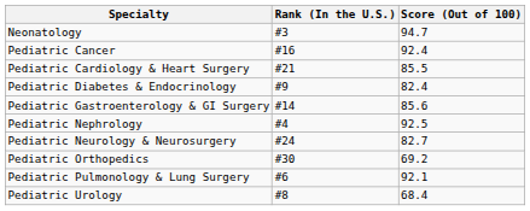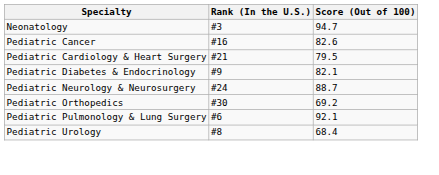Pediatric Cancer | Score (Out of 100): 92.4 -> 82.6
Pediatric Cardiology & Heart Surgery | Score (Out of 100): 85.5 -> 79.5
Pediatric Diabetes & Endocrinology | Score (Out of 100): 82.4 -> 82.1
- row: Pediatric Gastroenterology & GI Surgery | #14 | 85.6
- row: Pediatric Nephrology | #4 | 92.5
Pediatric Neurology & Neurosurgery | Score (Out of 100): 82.7 -> 88.7
